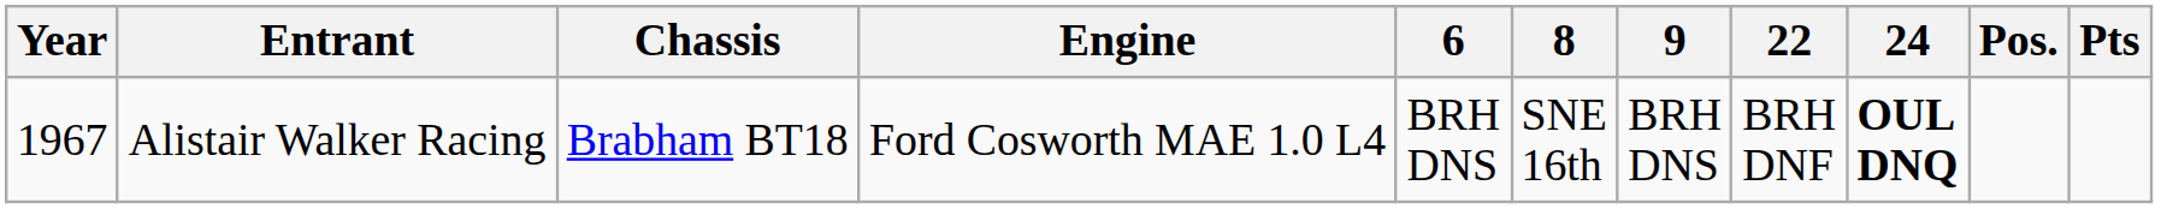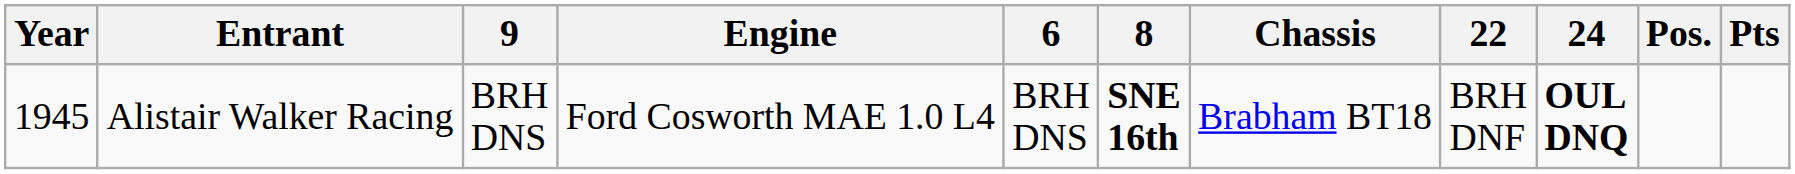columns swapped: Chassis <-> 9
Alistair Walker Racing | Year: 1967 -> 1945
Alistair Walker Racing | 8: normal -> bold
